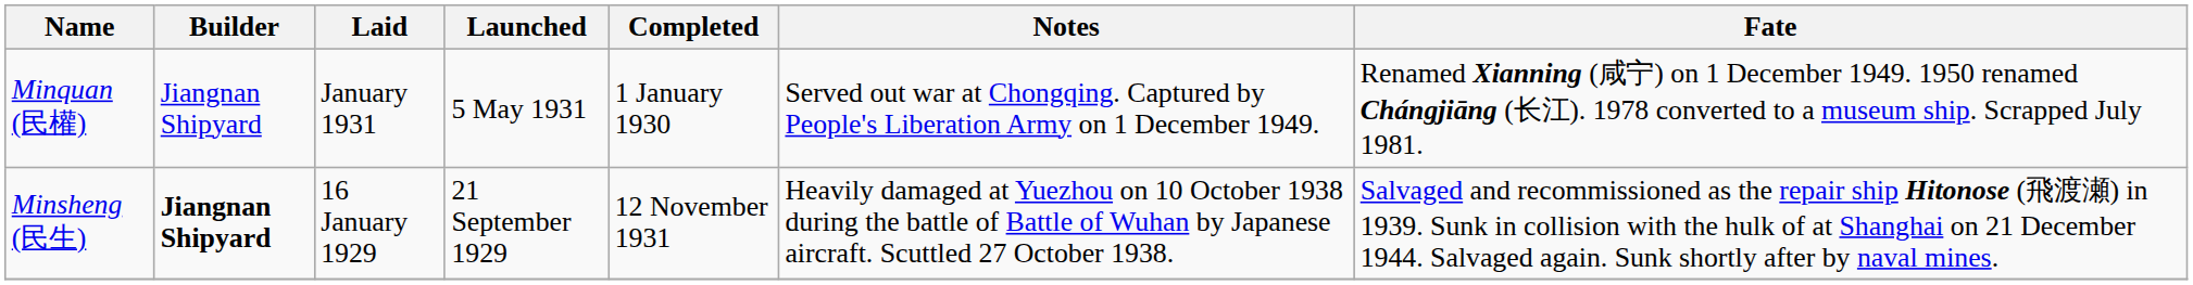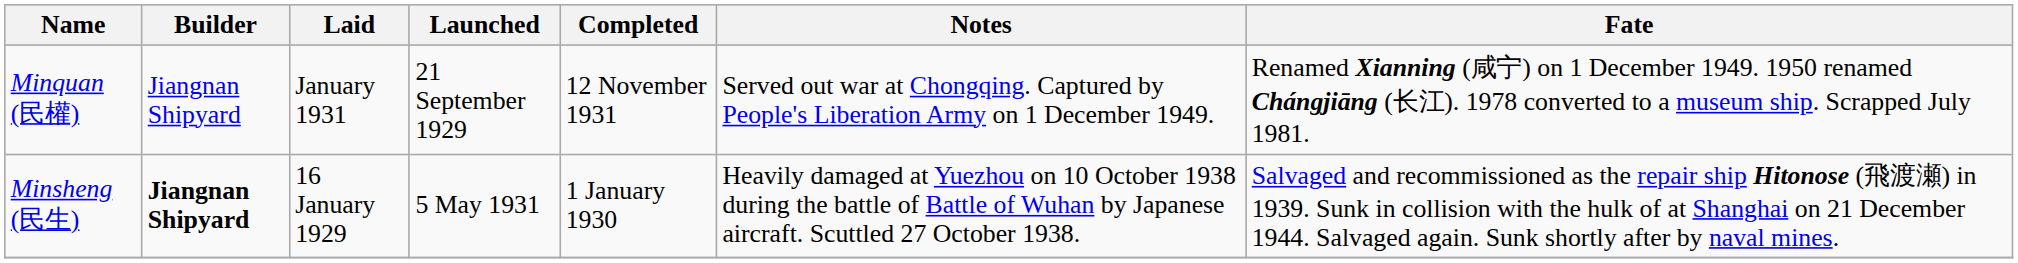Minquan (民權) | Launched: 5 May 1931 -> 21 September 1929
Minquan (民權) | Completed: 1 January 1930 -> 12 November 1931
Minsheng (民生) | Launched: 21 September 1929 -> 5 May 1931
Minsheng (民生) | Completed: 12 November 1931 -> 1 January 1930
